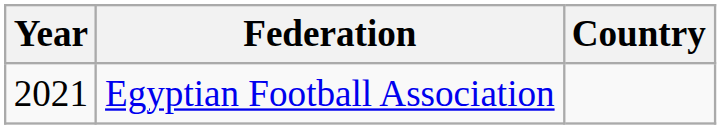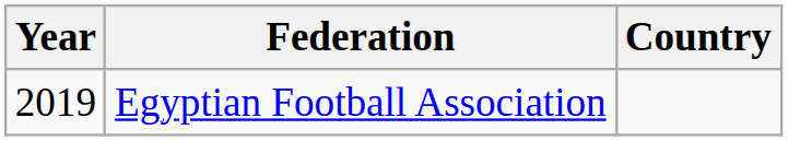Egyptian Football Association | Year: 2021 -> 2019
